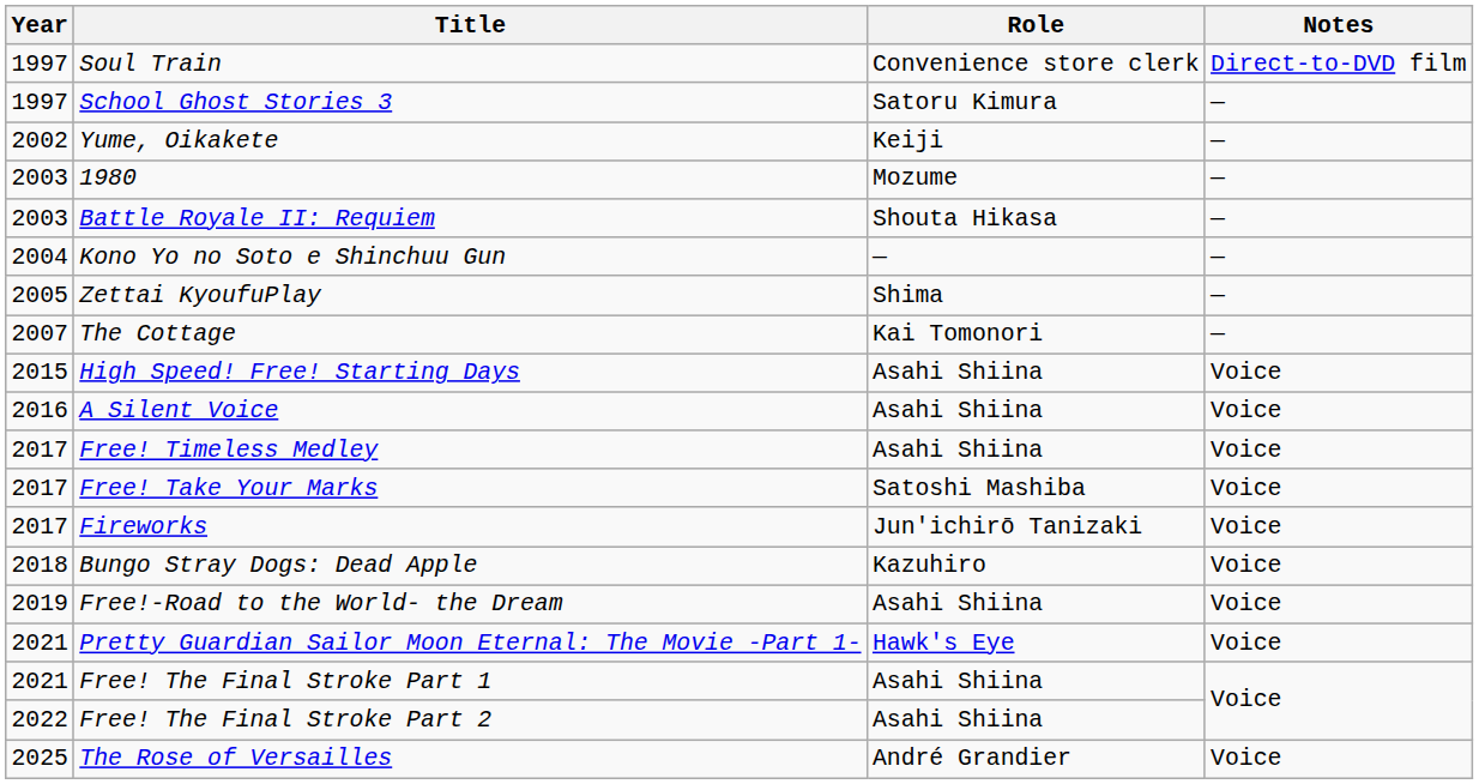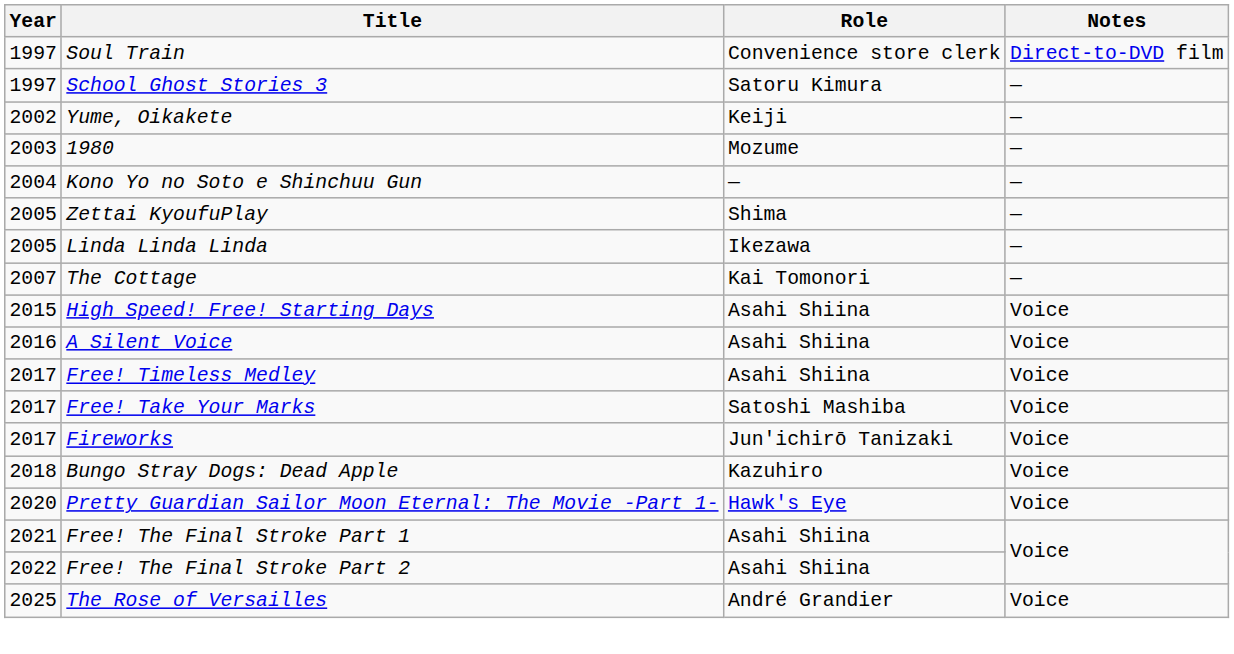- row: 2003 | Battle Royale II: Requiem | Shouta Hikasa | —
+ row: 2005 | Linda Linda Linda | Ikezawa | —
- row: 2019 | Free!-Road to the World- the Dream | Asahi Shiina | Voice
Pretty Guardian Sailor Moon Eternal: The Movie -Part 1- | Year: 2021 -> 2020
